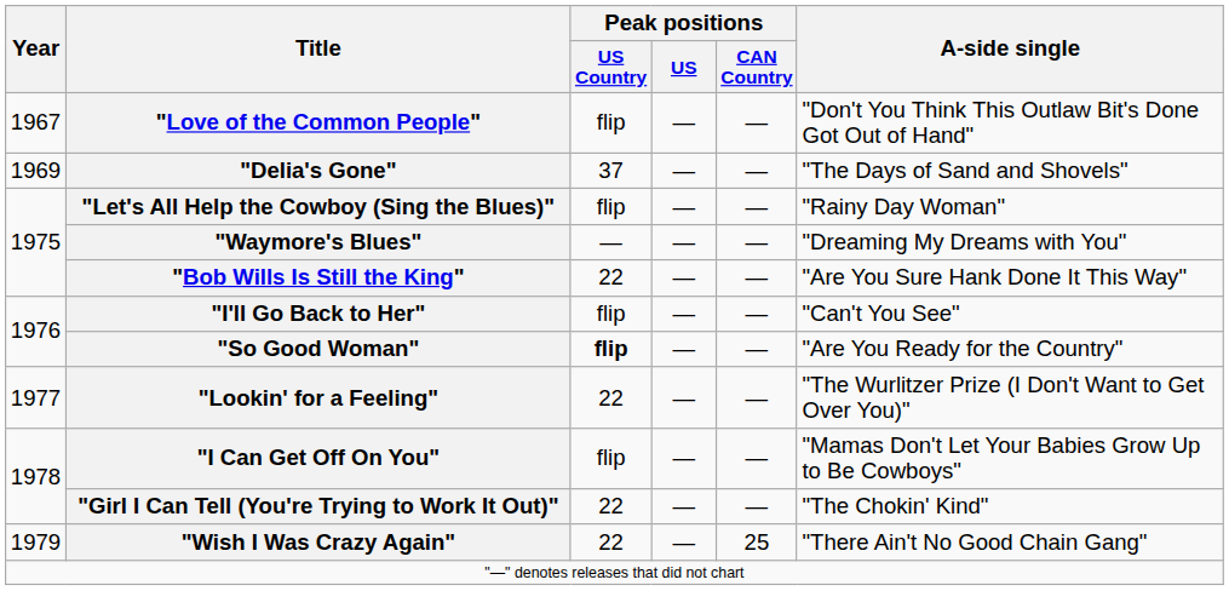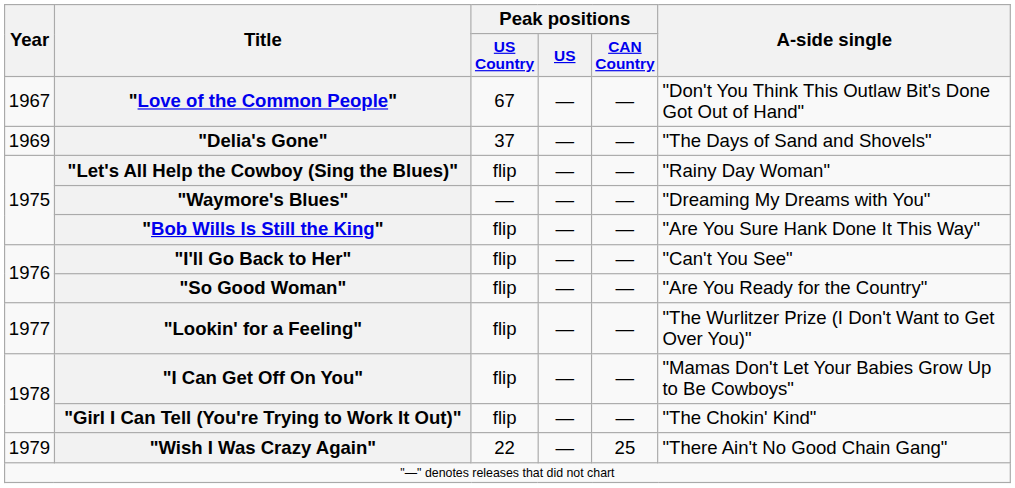"Love of the Common People" | Peak positions / US Country: flip -> 67
"Bob Wills Is Still the King" | Peak positions / US Country: 22 -> flip
"So Good Woman" | Peak positions / US Country: bold -> normal
"Lookin' for a Feeling" | Peak positions / US Country: 22 -> flip
"Girl I Can Tell (You're Trying to Work It Out)" | Peak positions / US Country: 22 -> flip
